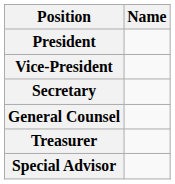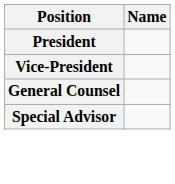- row: Secretary
- row: Treasurer
